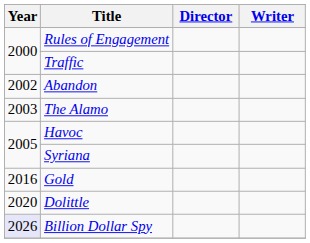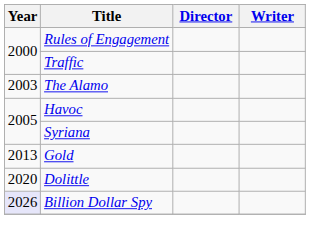- row: 2002 | Abandon
Gold | Year: 2016 -> 2013
